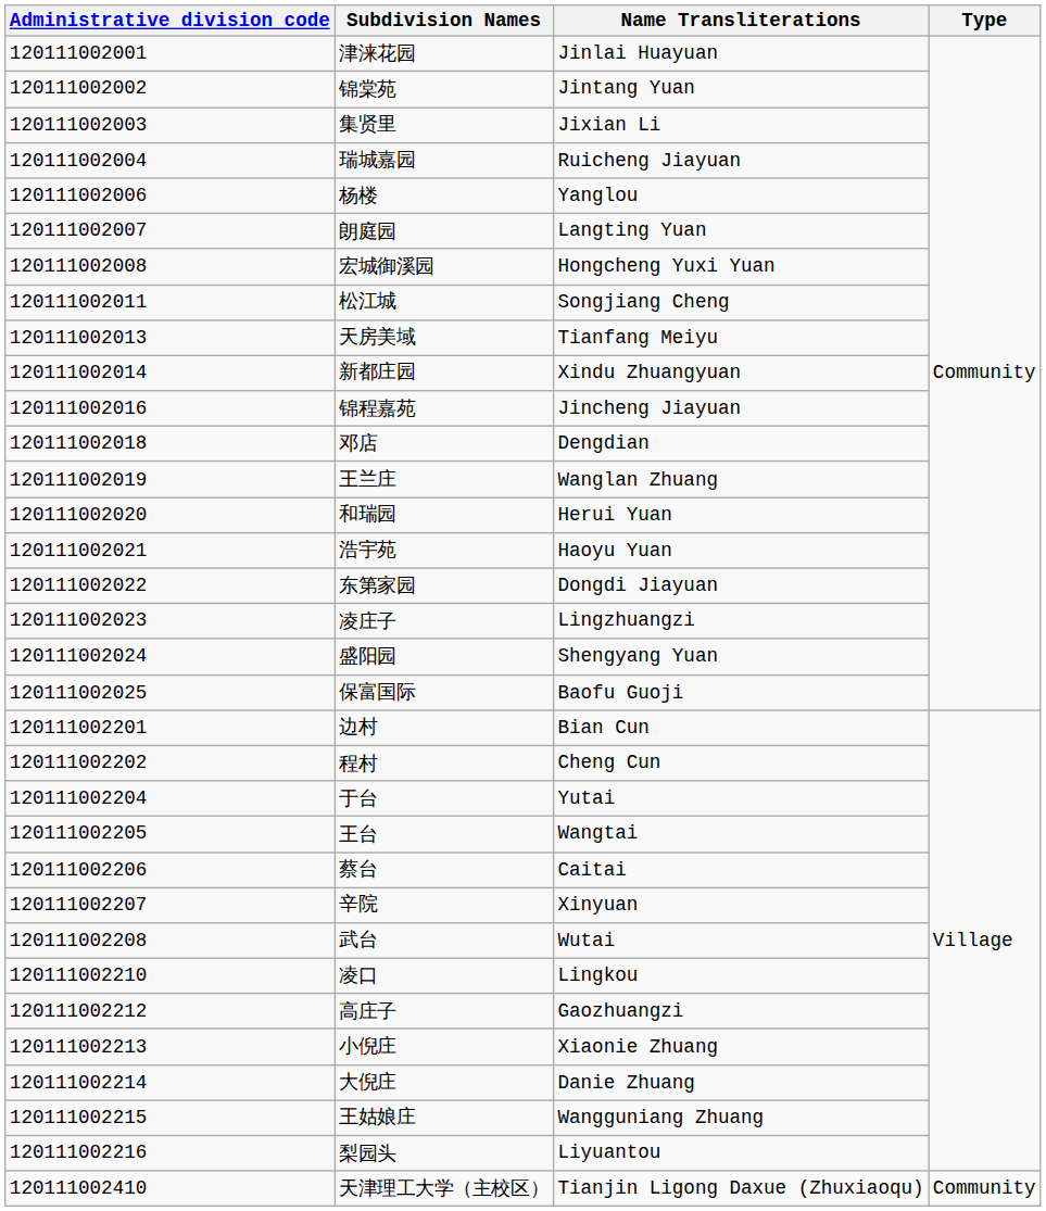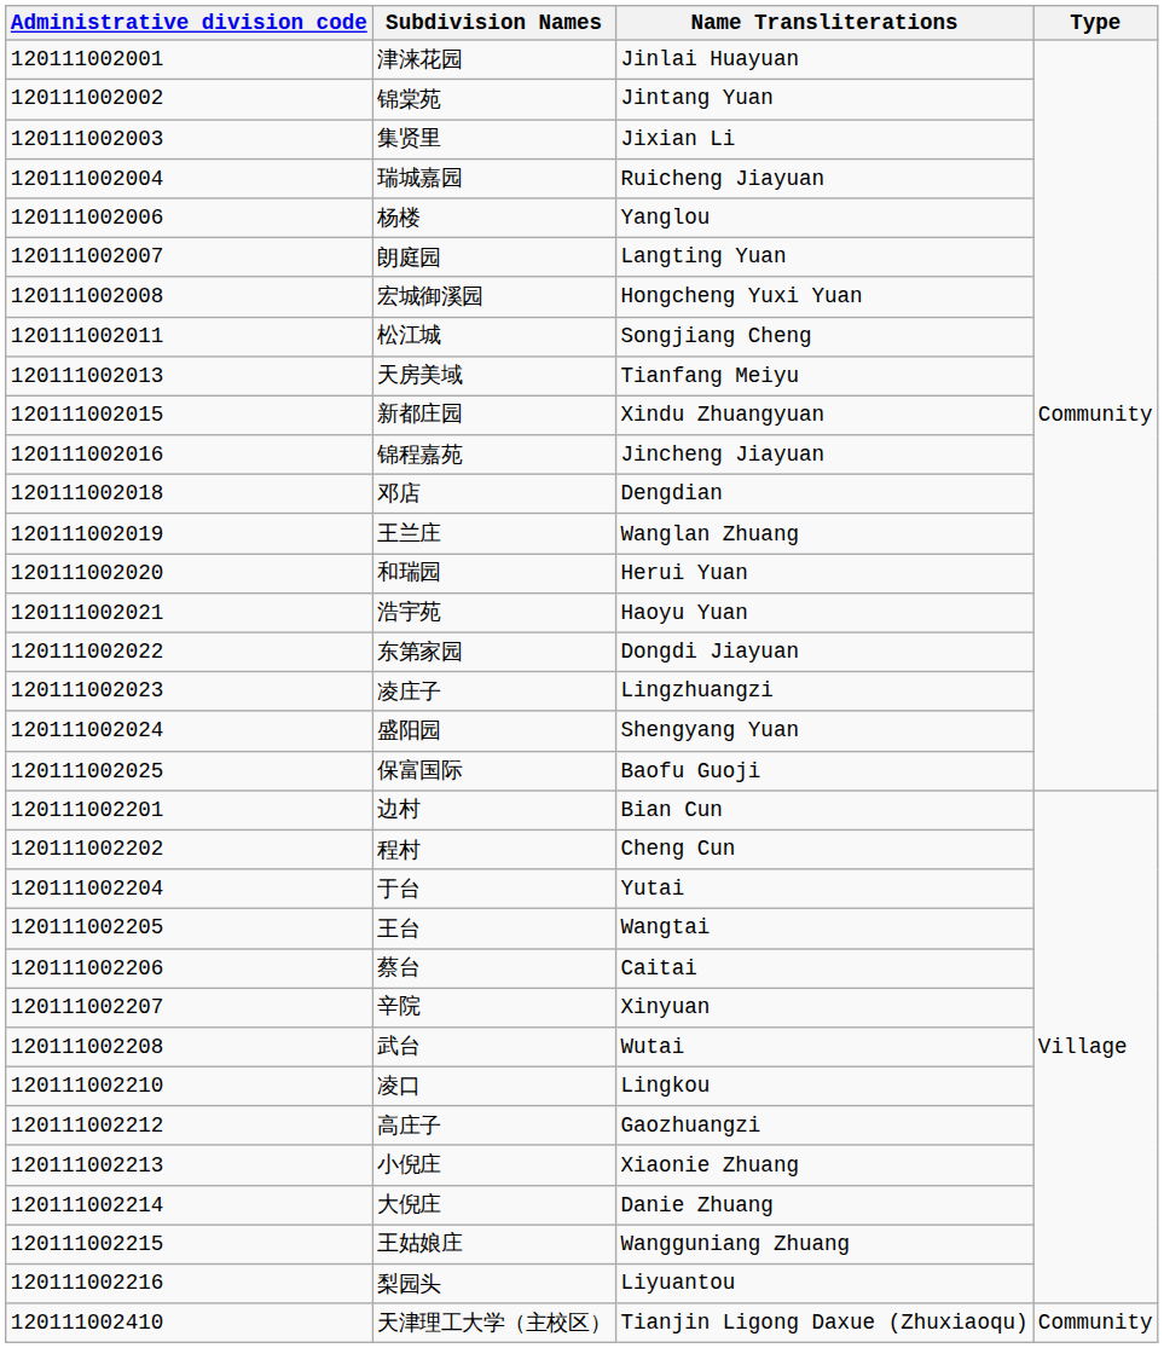新都庄园 | Administrative division code: 120111002014 -> 120111002015
